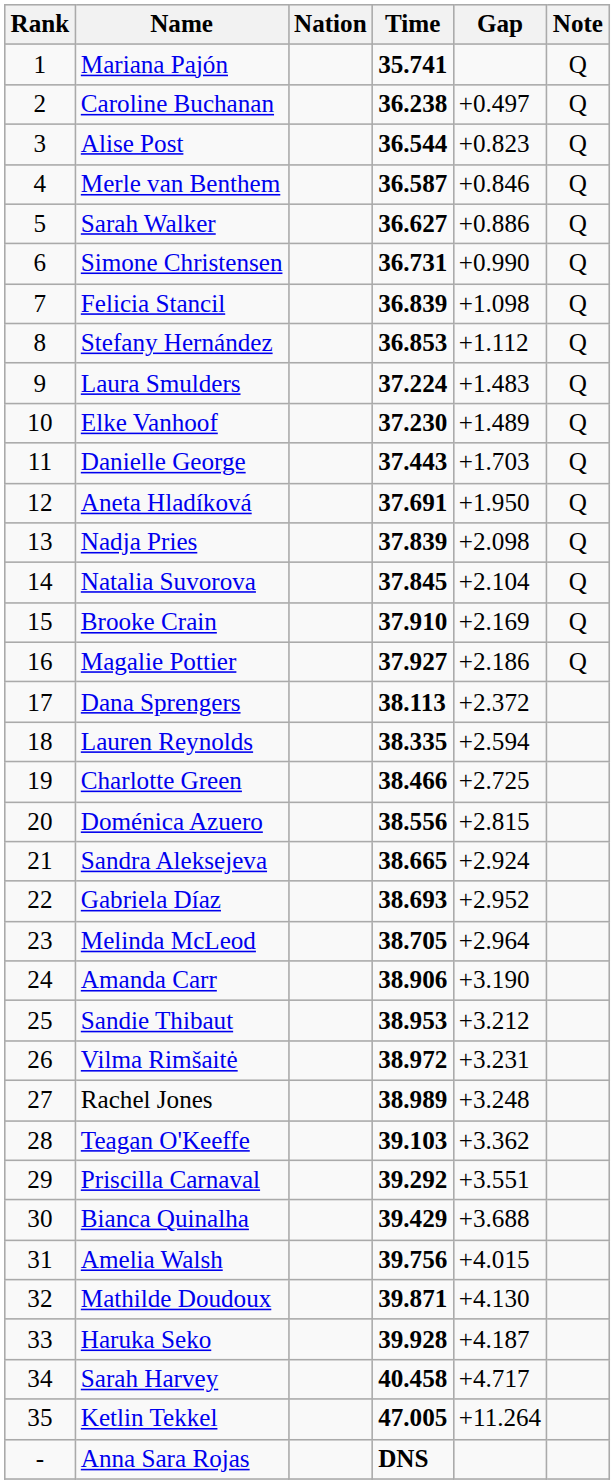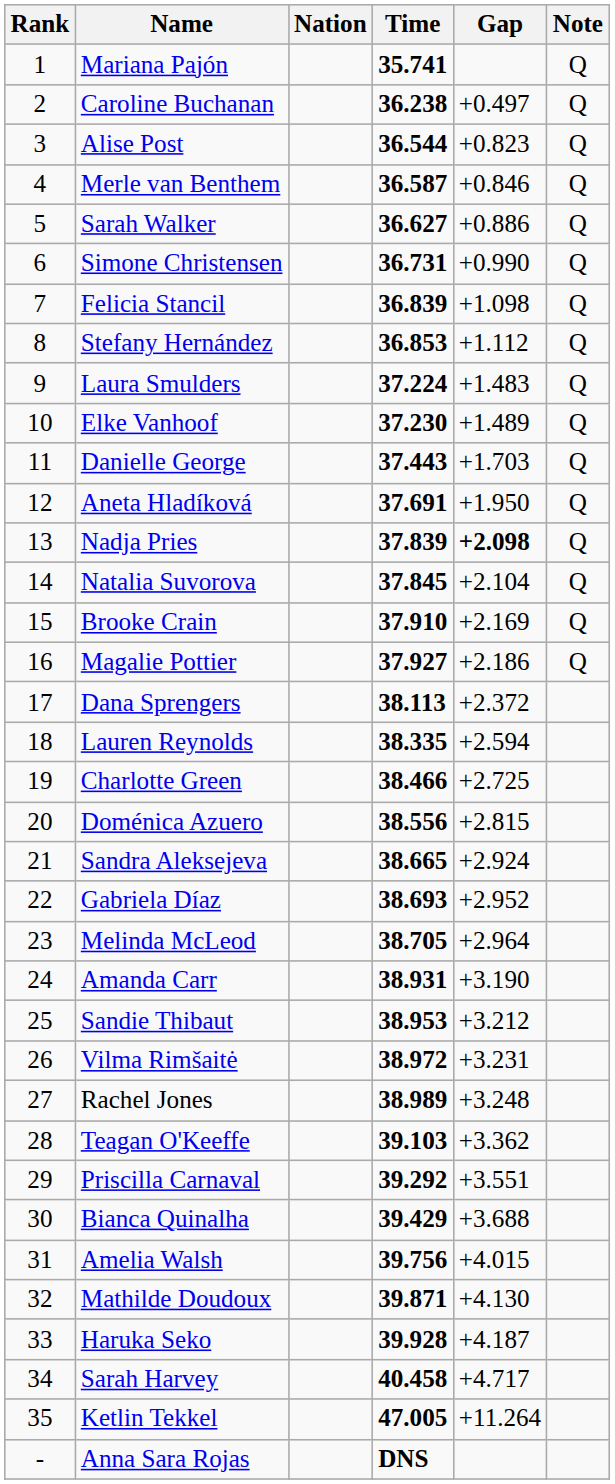Nadja Pries | Gap: normal -> bold
Amanda Carr | Time: 38.906 -> 38.931
